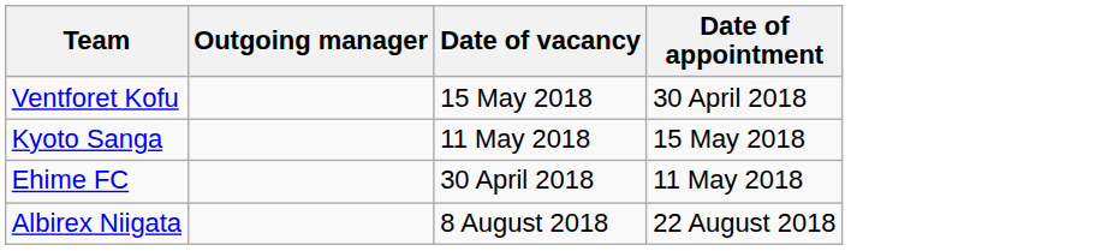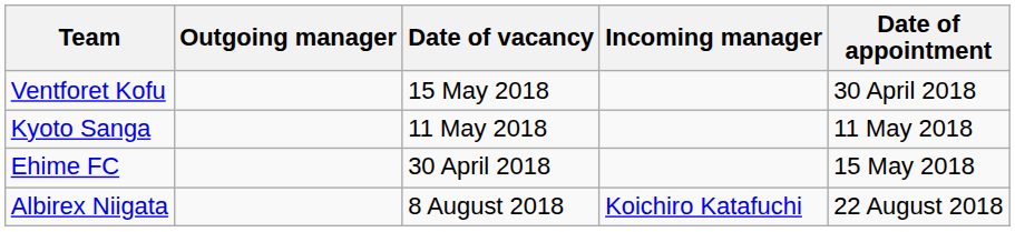+ column: Incoming manager | Koichiro Katafuchi
Kyoto Sanga | Date of appointment: 15 May 2018 -> 11 May 2018
Ehime FC | Date of appointment: 11 May 2018 -> 15 May 2018
